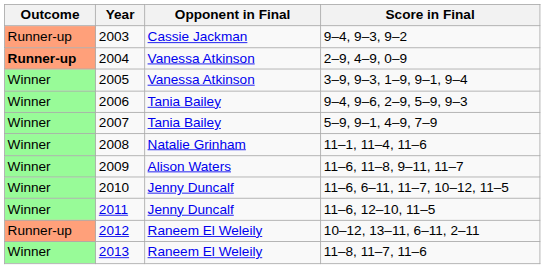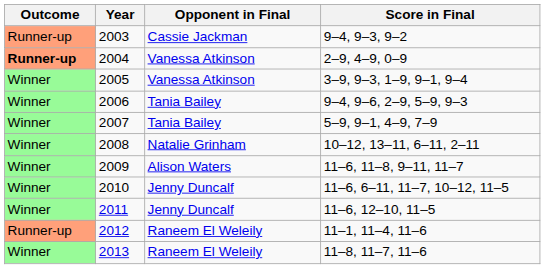2008 | Score in Final: 11–1, 11–4, 11–6 -> 10–12, 13–11, 6–11, 2–11
2012 | Score in Final: 10–12, 13–11, 6–11, 2–11 -> 11–1, 11–4, 11–6
